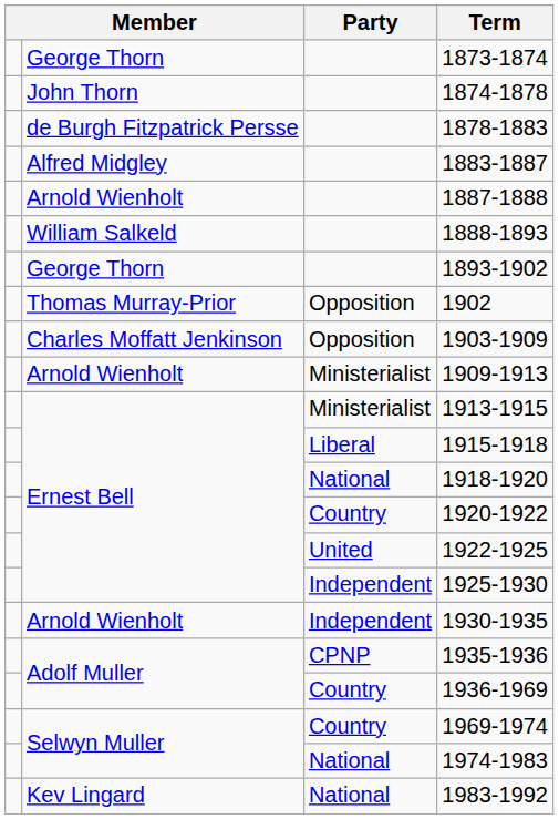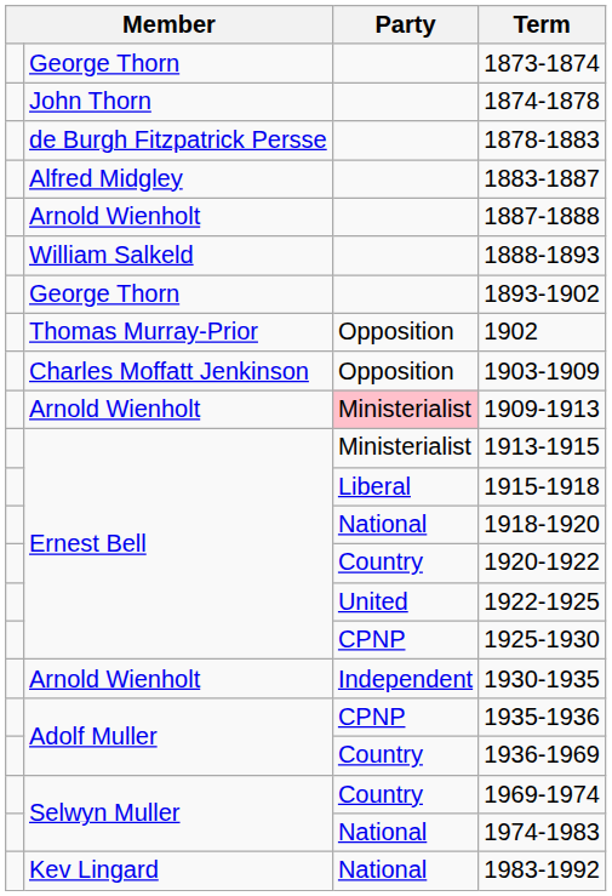1909-1913 | Party: no background -> pink background
1925-1930 | Party: Independent -> CPNP
